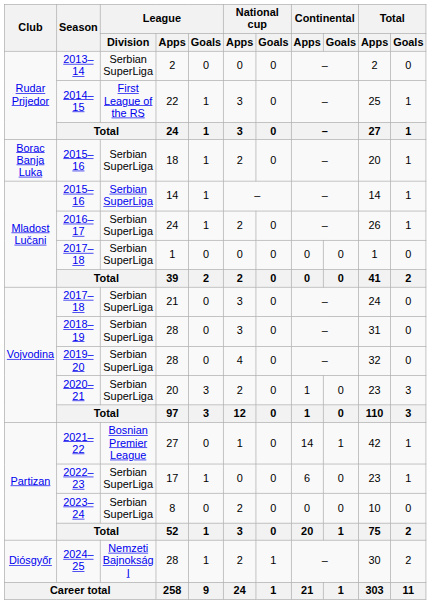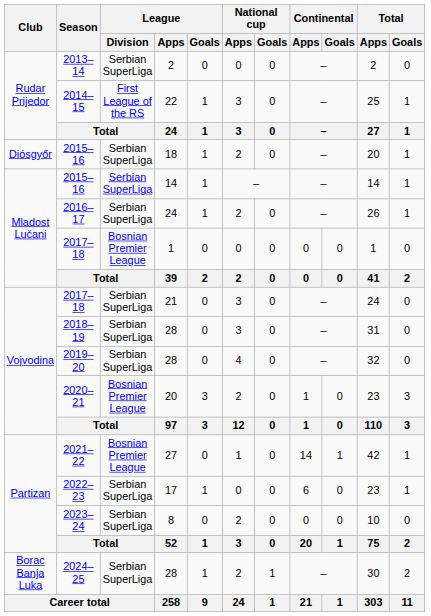2015–16 / 18 | Club: Borac Banja Luka -> Diósgyőr
2017–18 / 1 | League / Division: Serbian SuperLiga -> Bosnian Premier League
2020–21 | League / Division: Serbian SuperLiga -> Bosnian Premier League
2024–25 | Club: Diósgyőr -> Borac Banja Luka
2024–25 | League / Division: Nemzeti Bajnokság I -> Serbian SuperLiga
